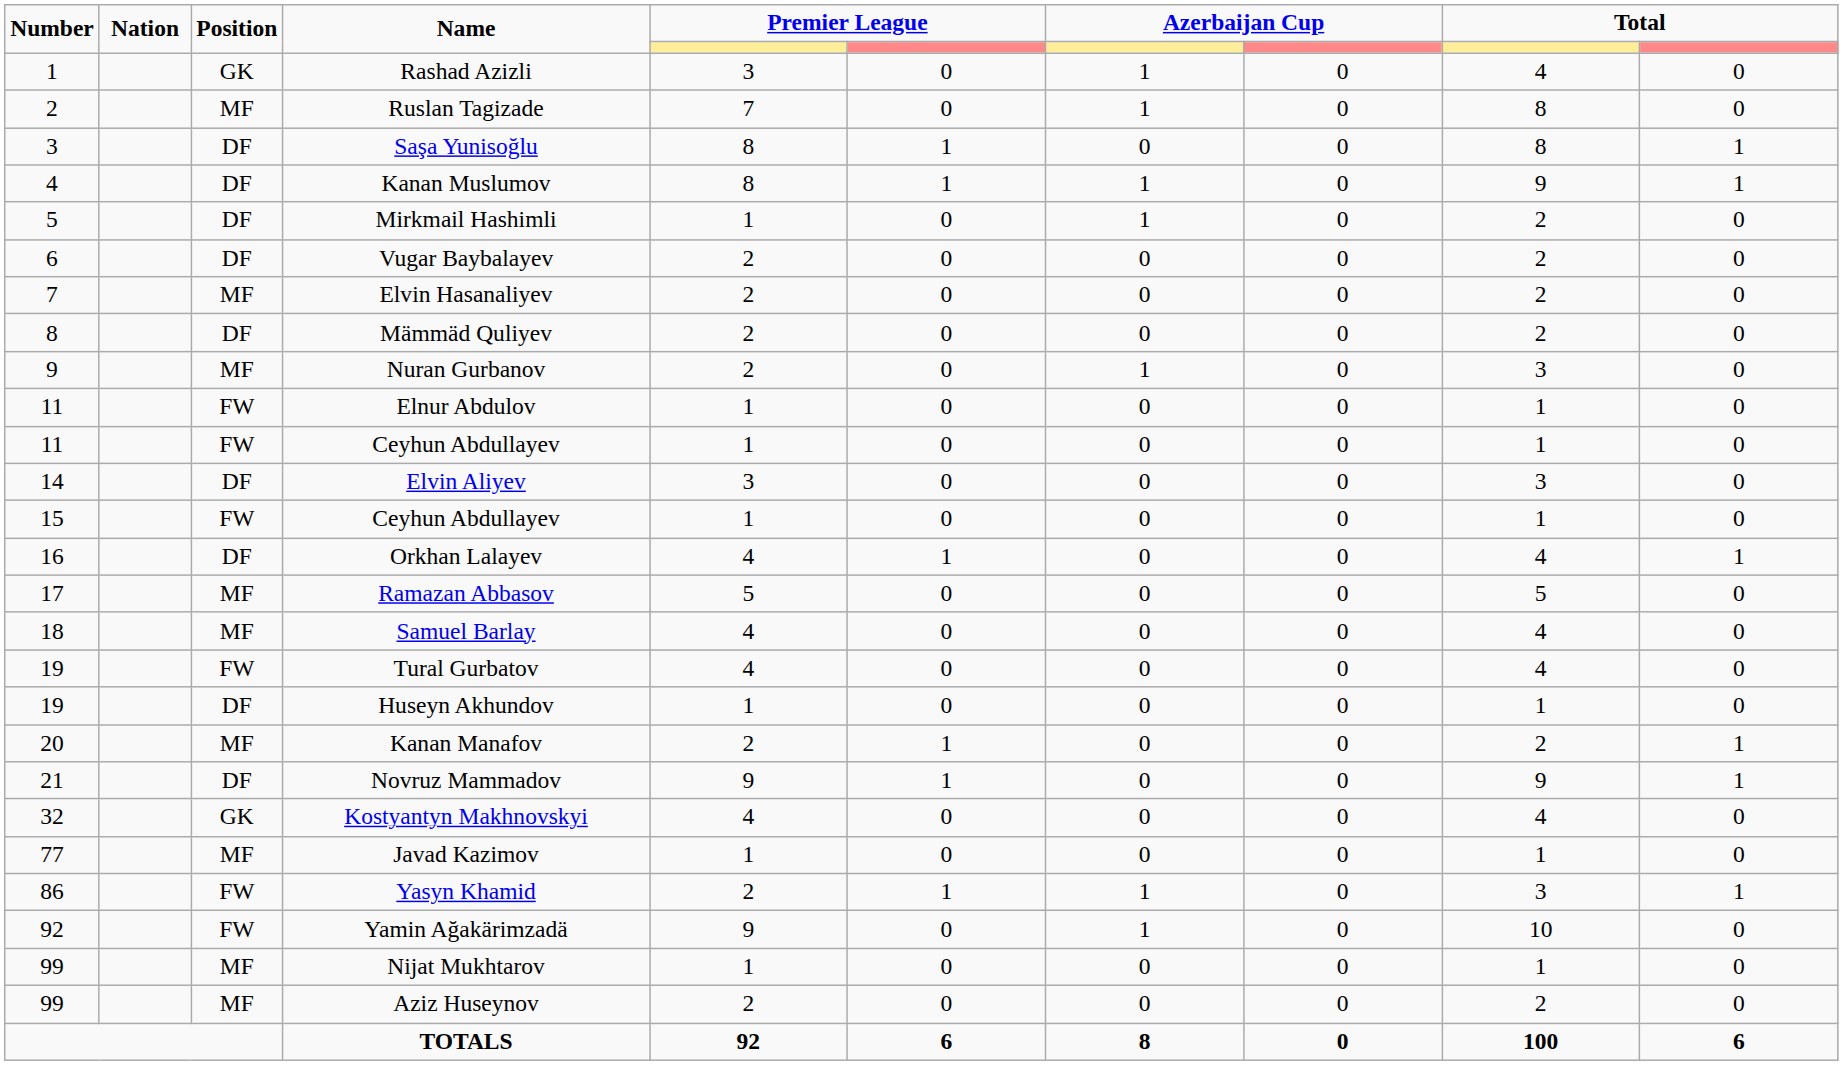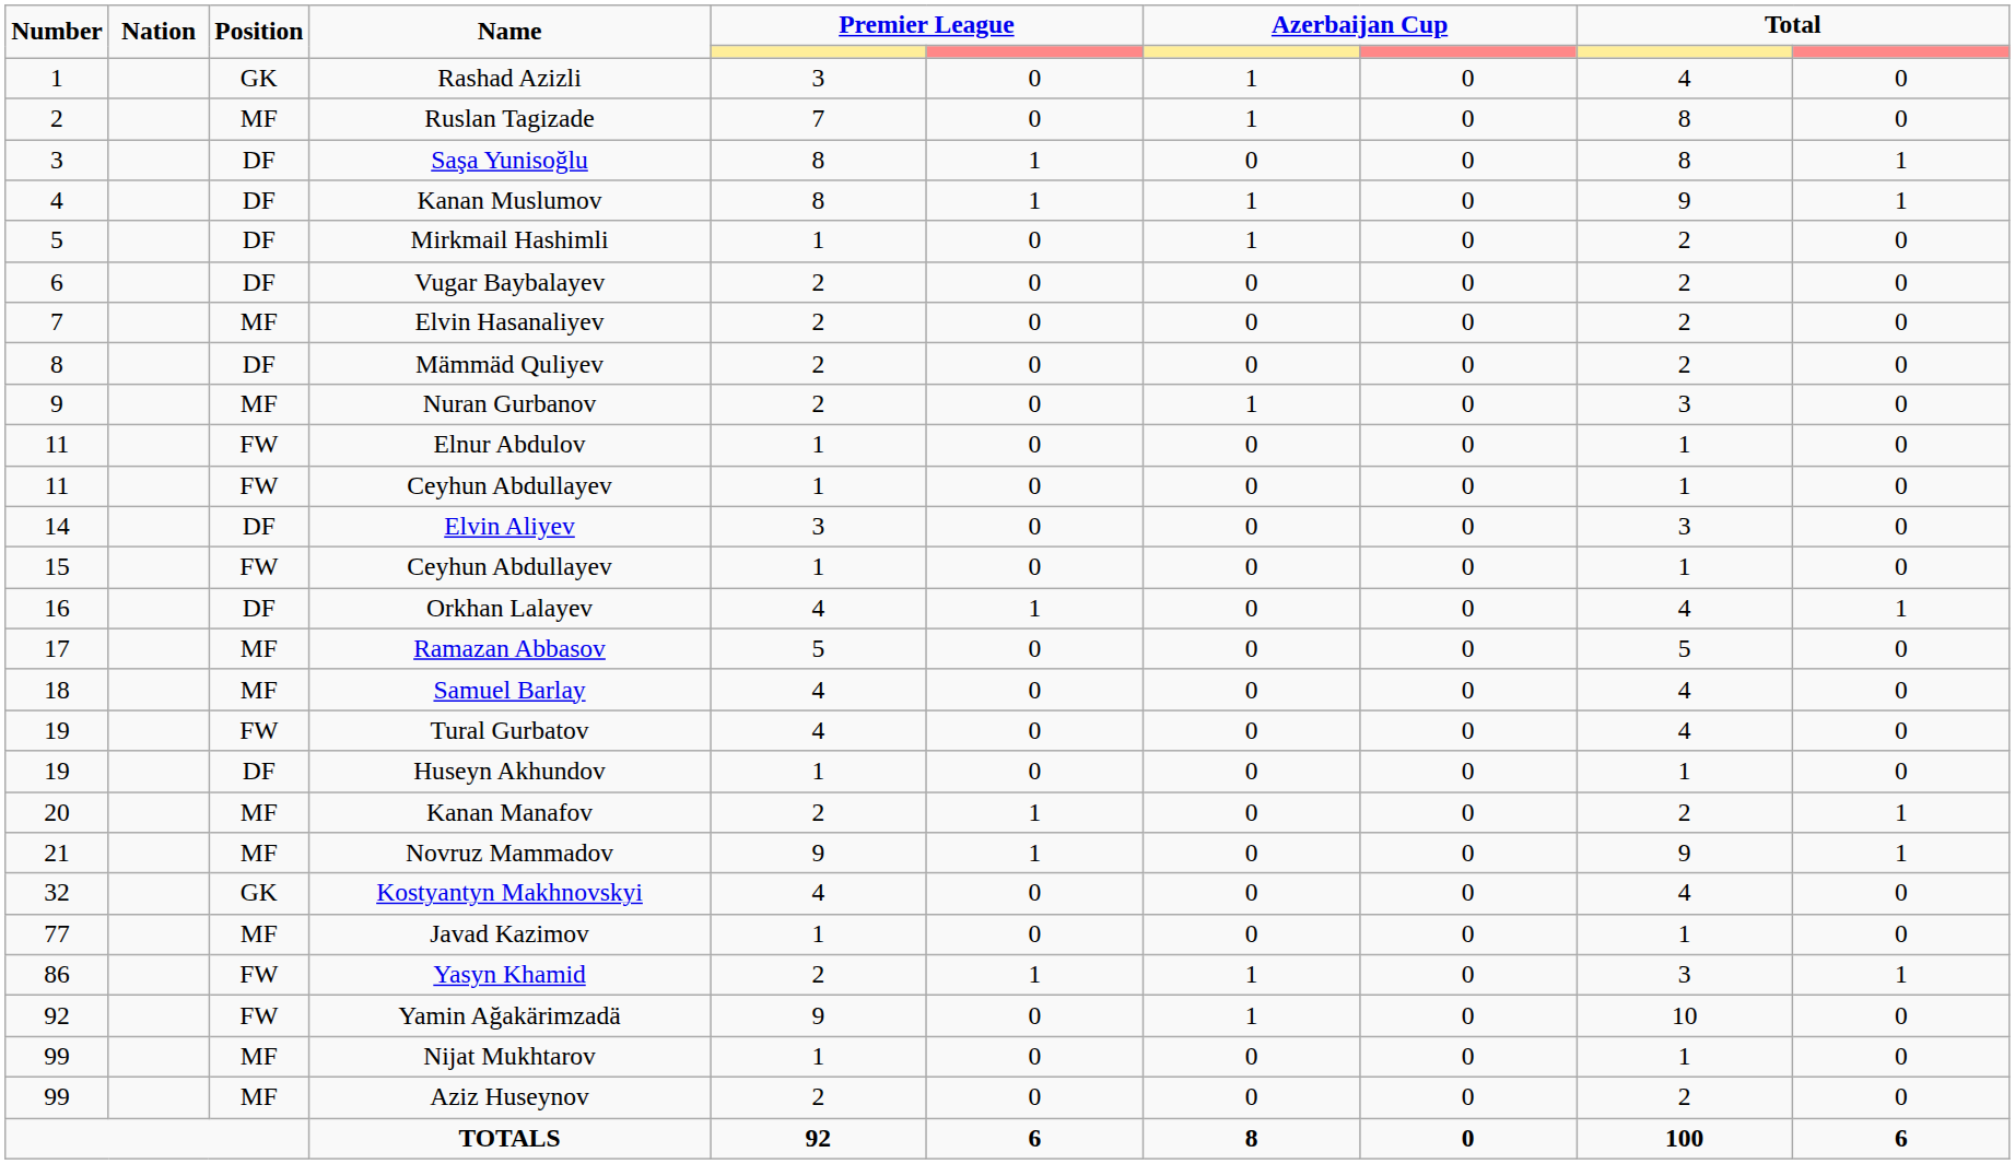Novruz Mammadov | Position: DF -> MF
